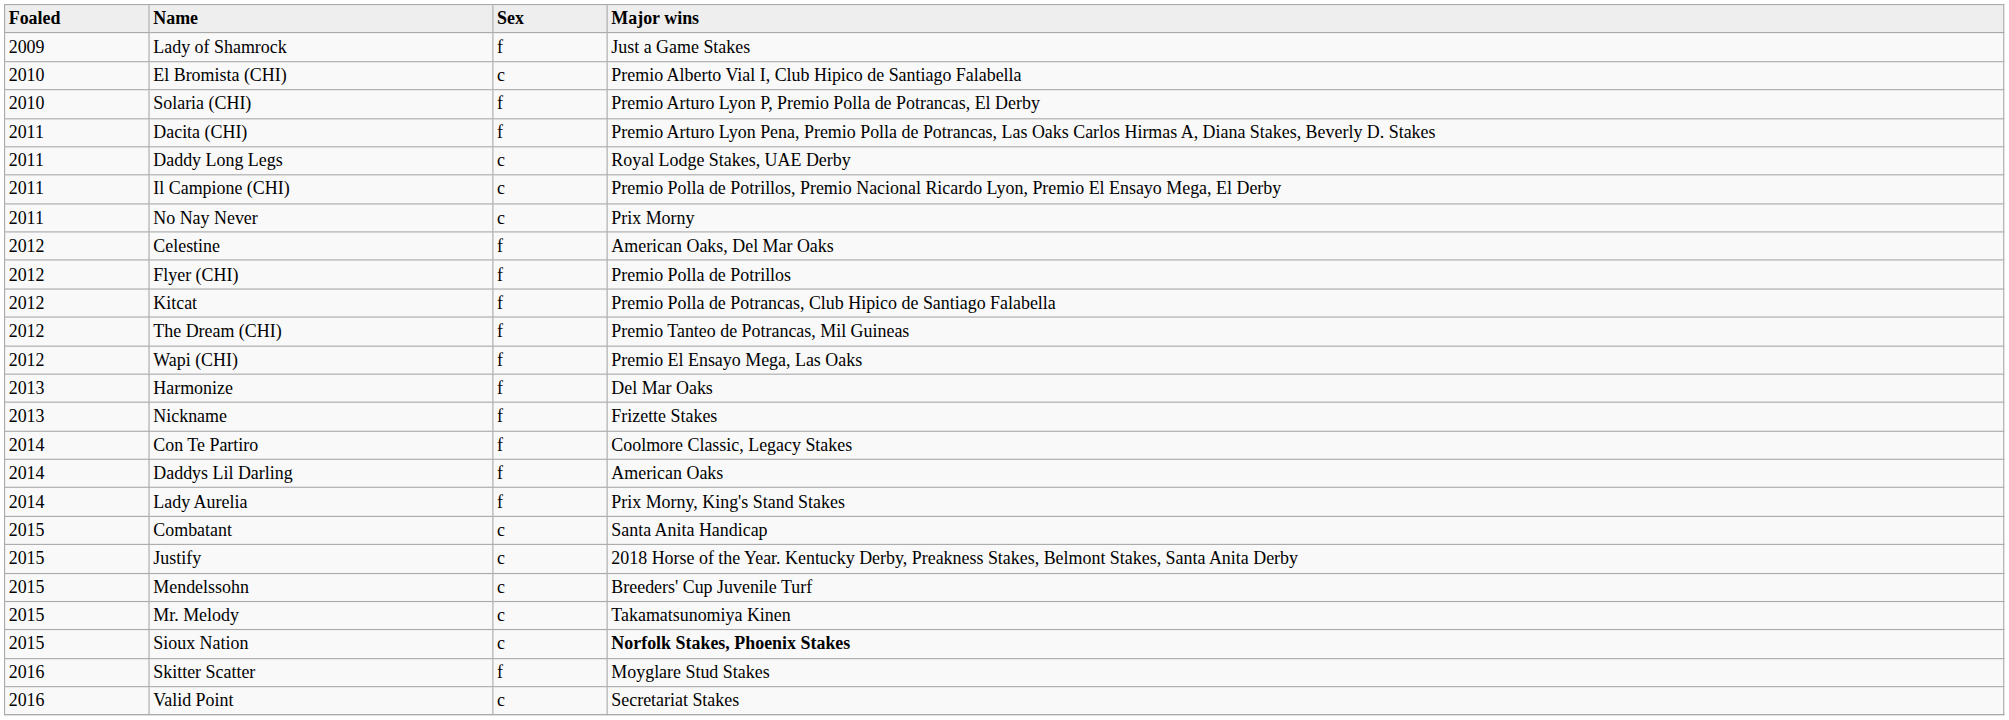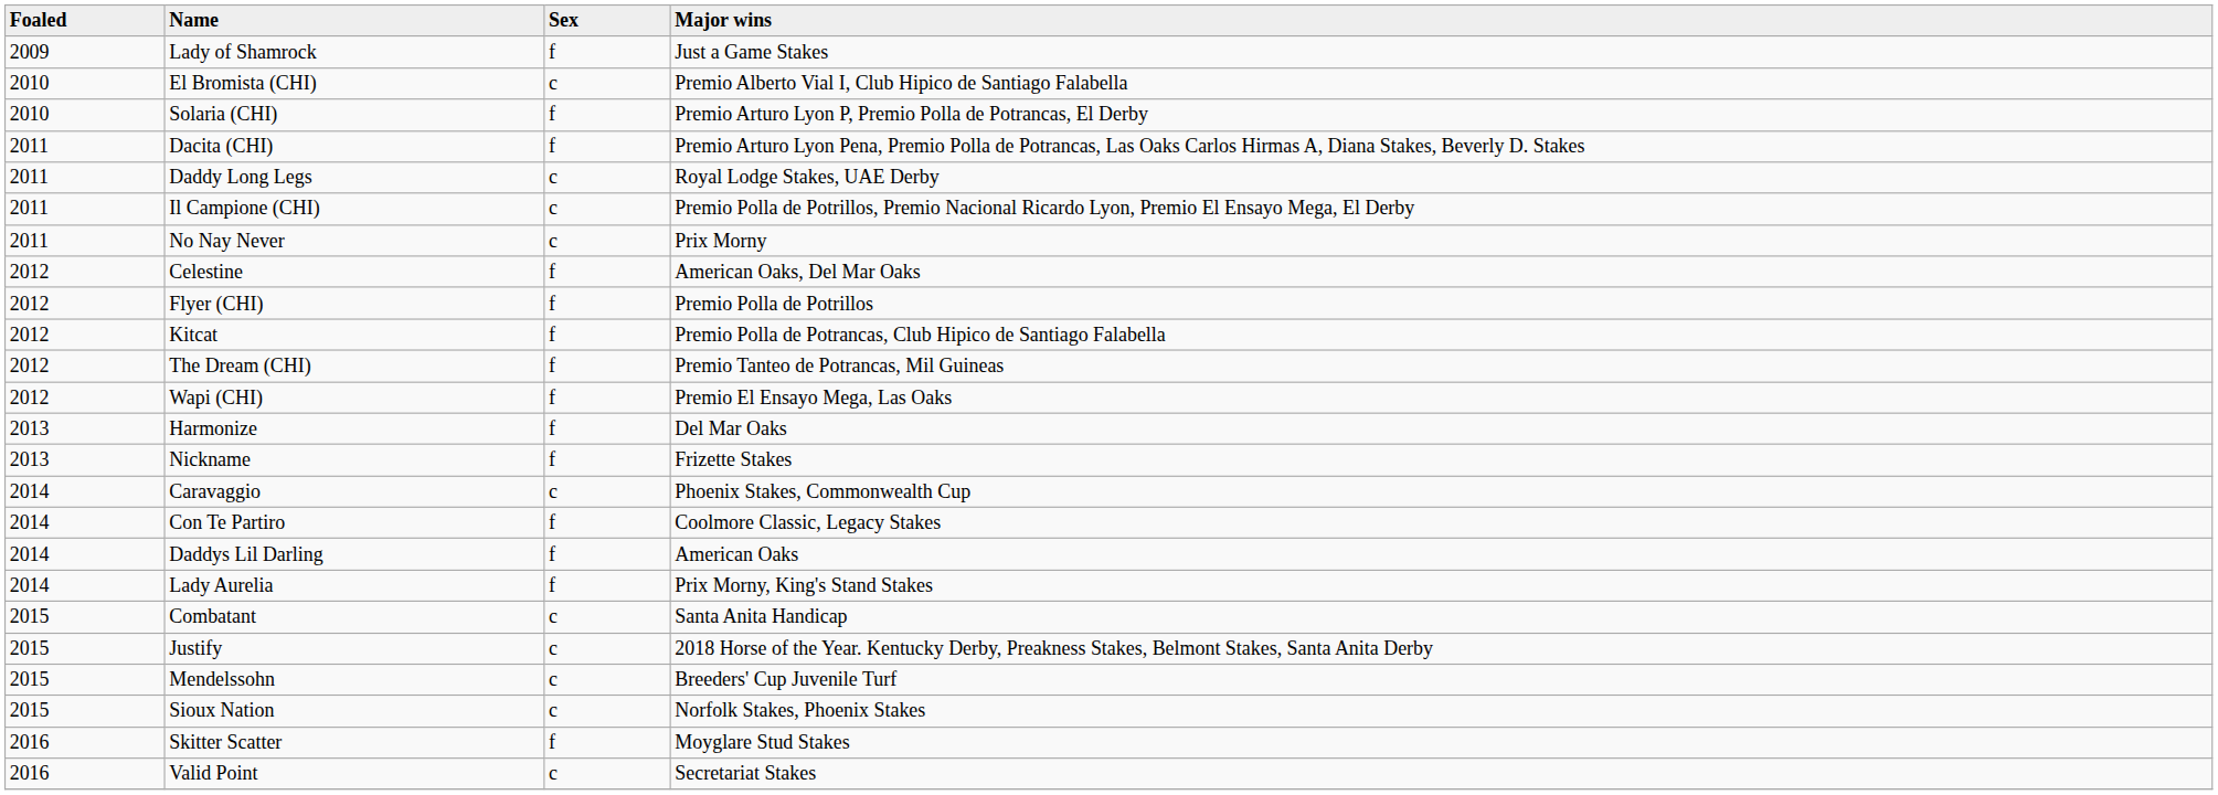+ row: 2014 | Caravaggio | c | Phoenix Stakes, Commonwealth Cup
- row: 2015 | Mr. Melody | c | Takamatsunomiya Kinen
Sioux Nation | Major wins: bold -> normal
